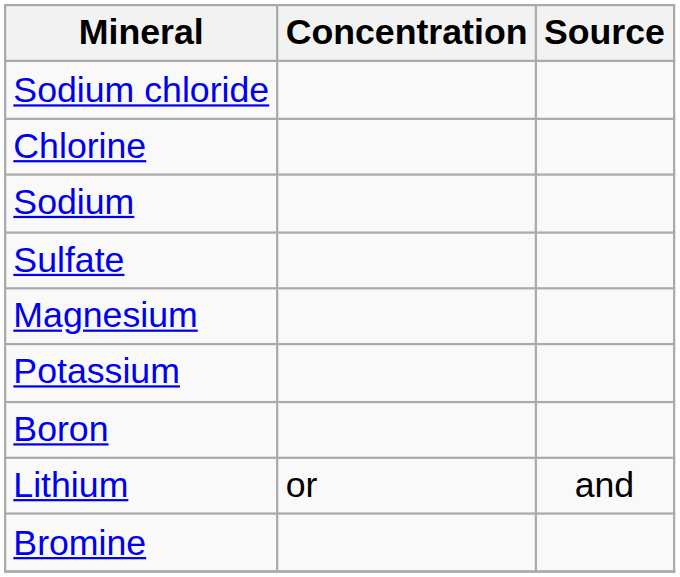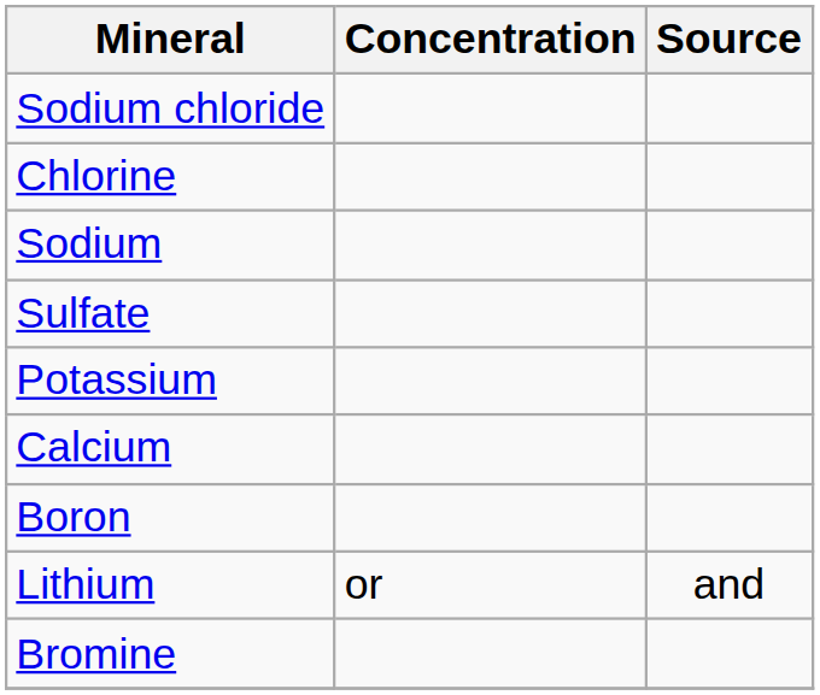- row: Magnesium
+ row: Calcium
